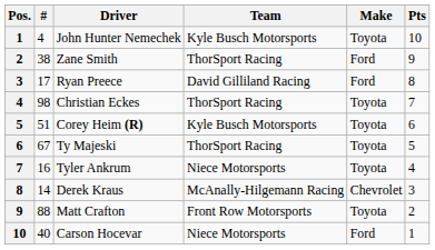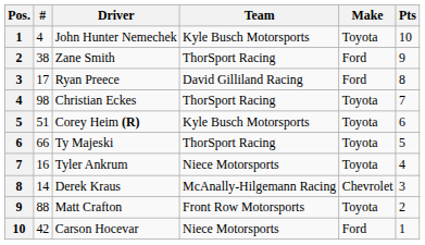Ty Majeski | #: 67 -> 66
Carson Hocevar | #: 40 -> 42
